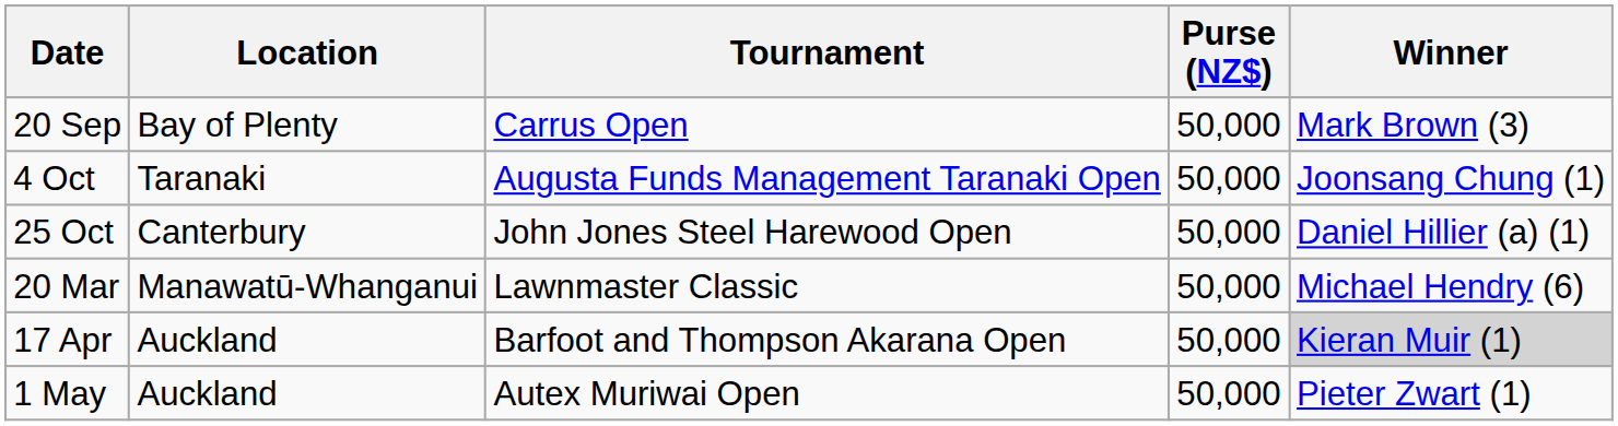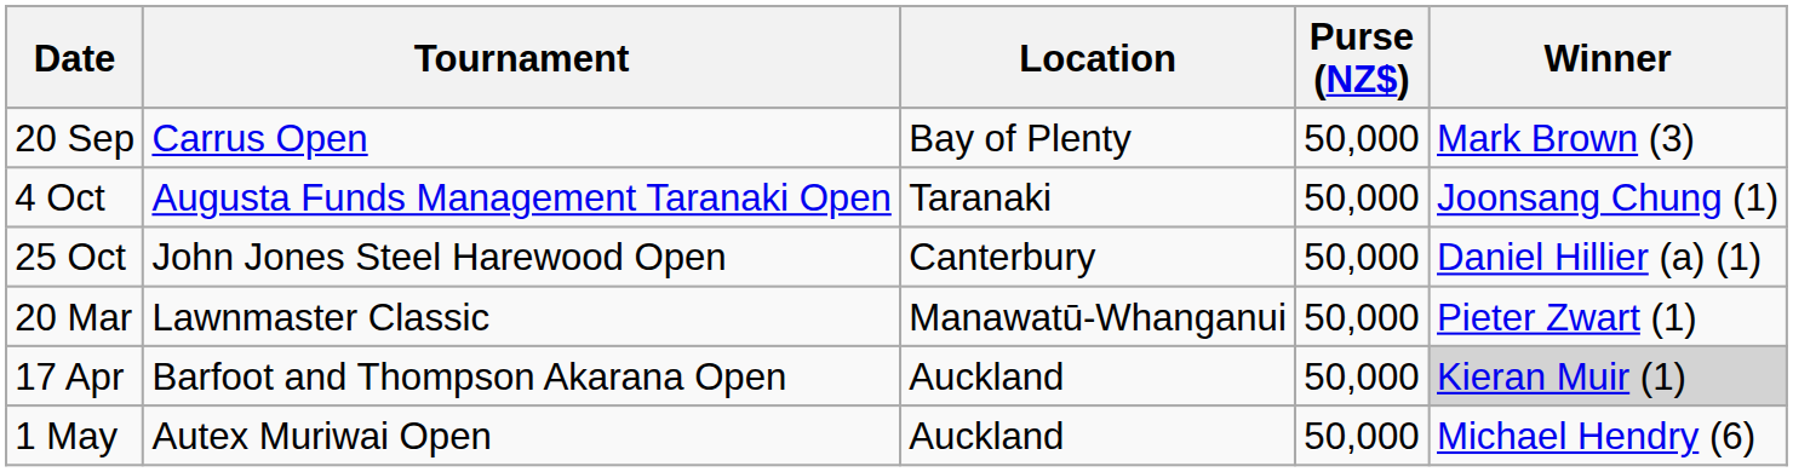columns swapped: Tournament <-> Location
20 Mar | Winner: Michael Hendry (6) -> Pieter Zwart (1)
1 May | Winner: Pieter Zwart (1) -> Michael Hendry (6)
